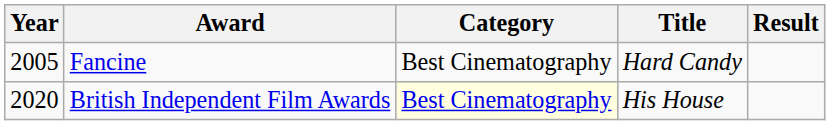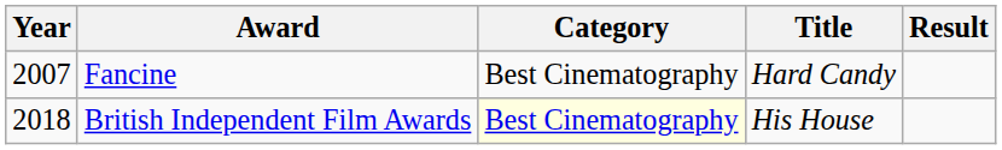Fancine | Year: 2005 -> 2007
British Independent Film Awards | Year: 2020 -> 2018
